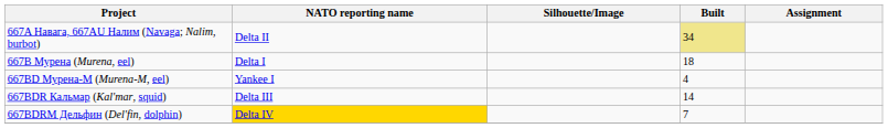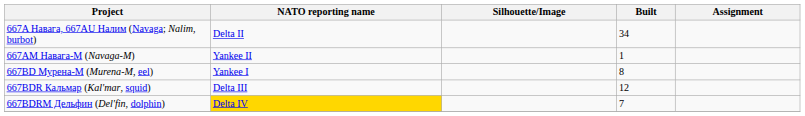667A Навага, 667AU Налим (Navaga; Nalim, burbot) | Built: khaki background -> no background
+ row: 667AM Навага-М (Navaga-M) | Yankee II | 1
- row: 667B Мурена (Murena, eel) | Delta I | 18
667BD Мурена-М (Murena-M, eel) | Built: 4 -> 8
667BDR Кальмар (Kal'mar, squid) | Built: 14 -> 12
